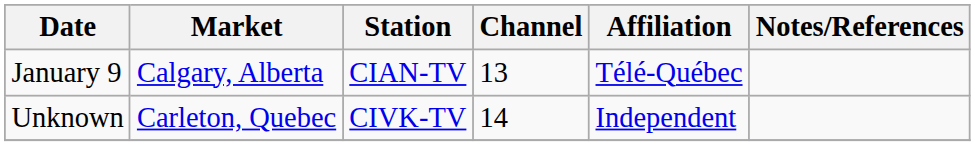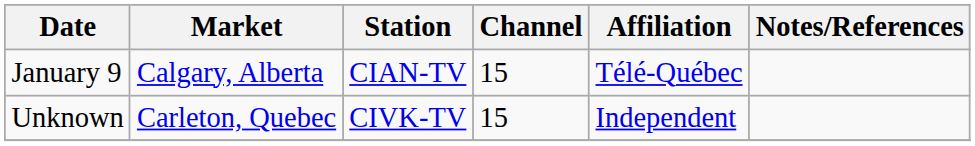January 9 | Channel: 13 -> 15
Unknown | Channel: 14 -> 15
